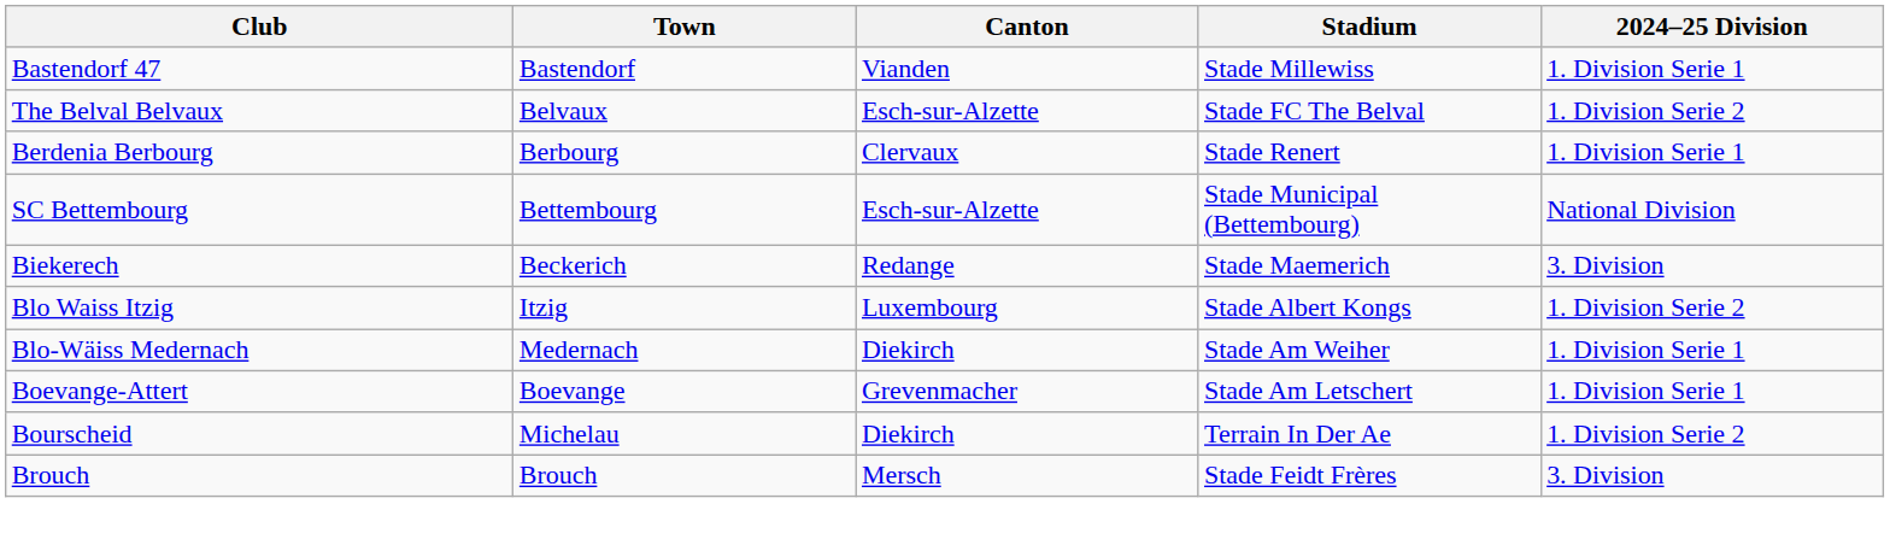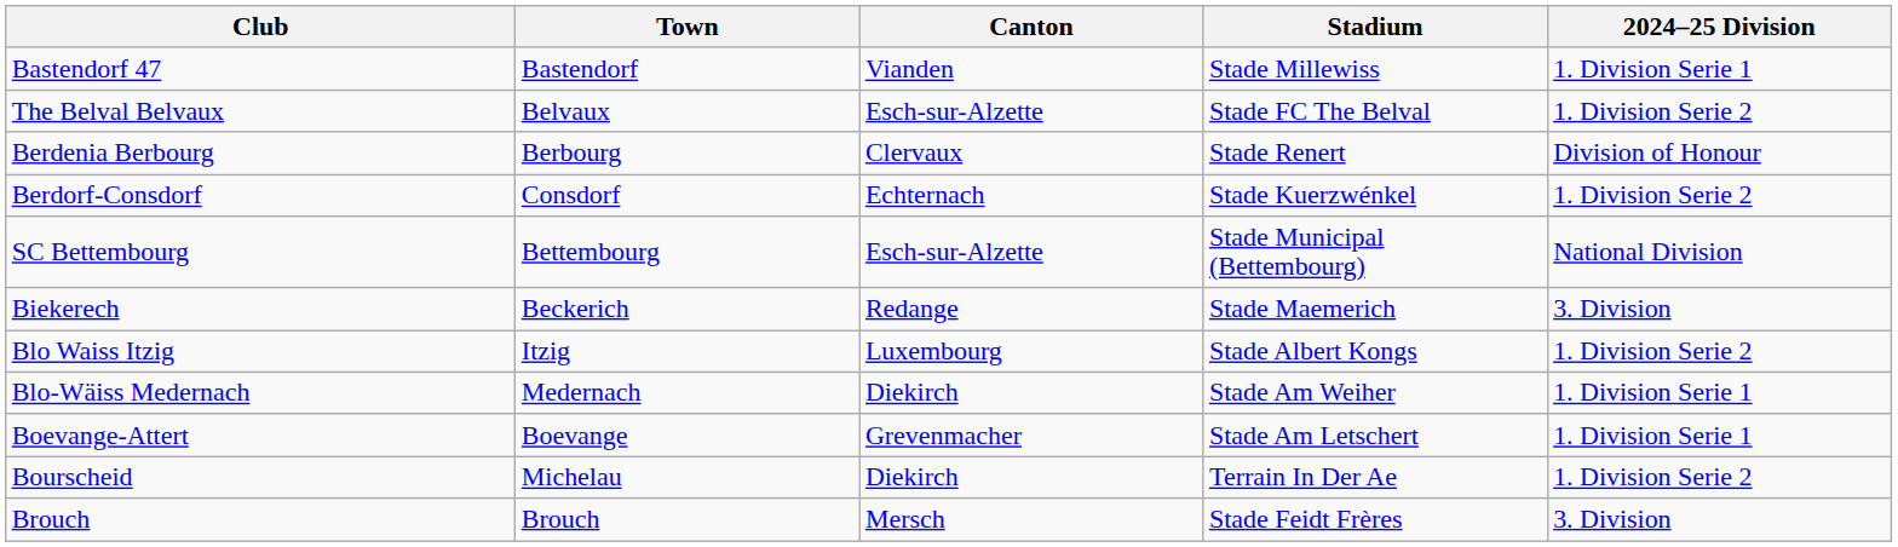Berdenia Berbourg | 2024–25 Division: 1. Division Serie 1 -> Division of Honour
+ row: Berdorf-Consdorf | Consdorf | Echternach | Stade Kuerzwénkel | 1. Division Serie 2
